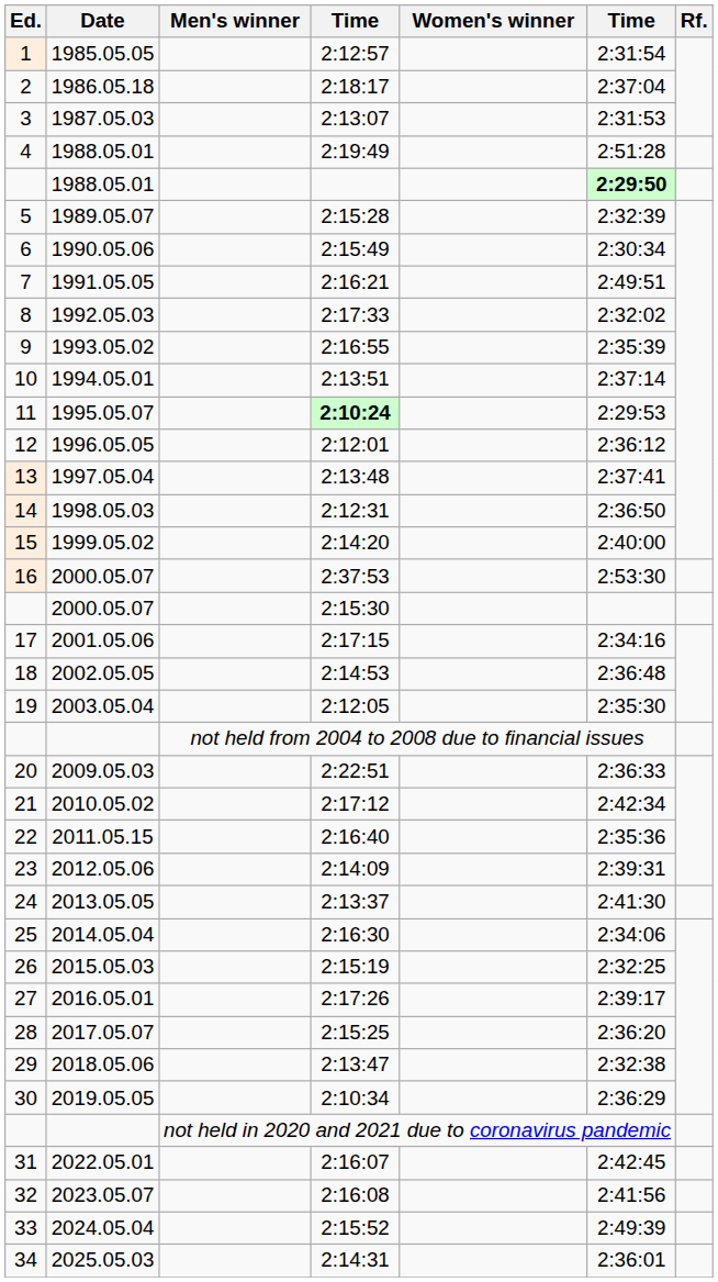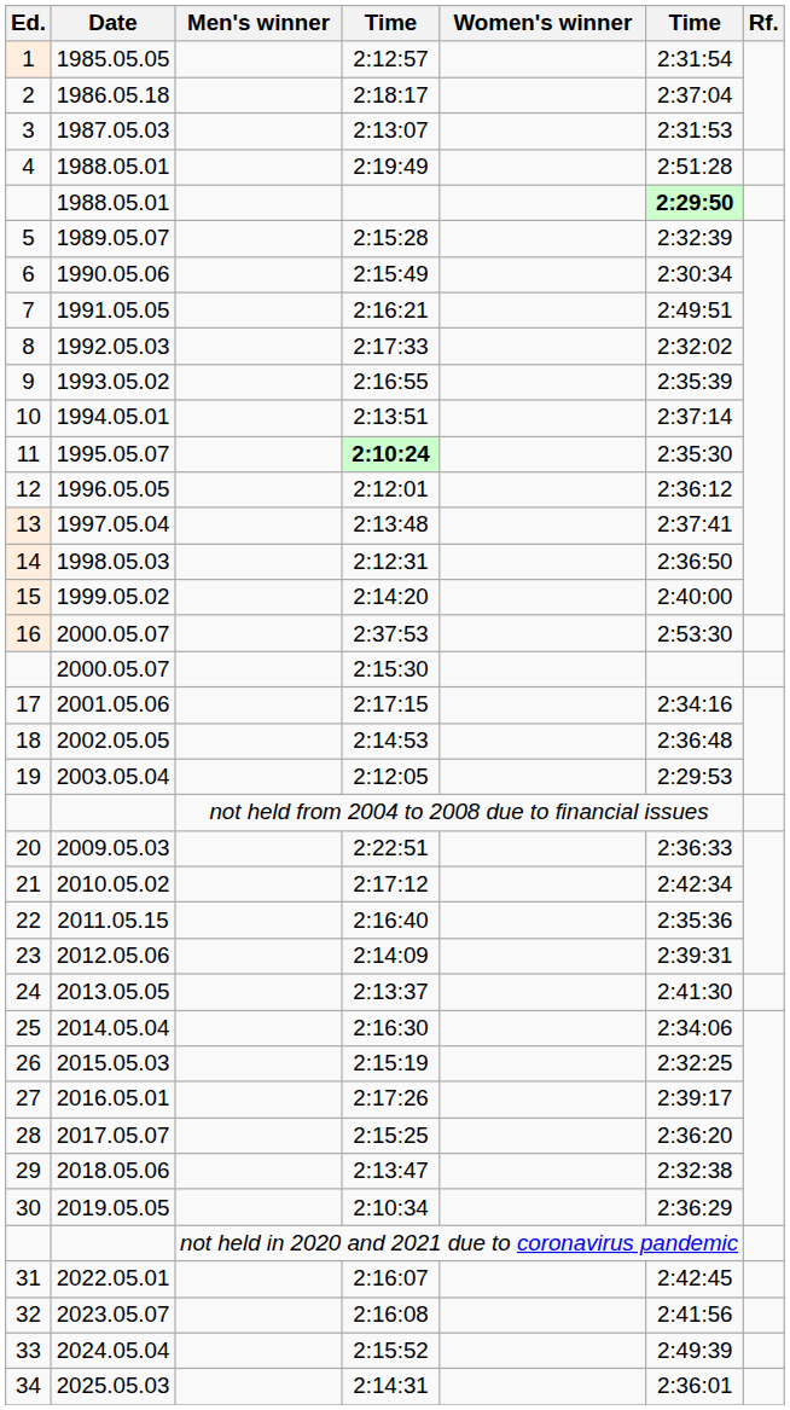2:10:24 | column 6: 2:29:53 -> 2:35:30
2:12:05 | column 6: 2:35:30 -> 2:29:53
